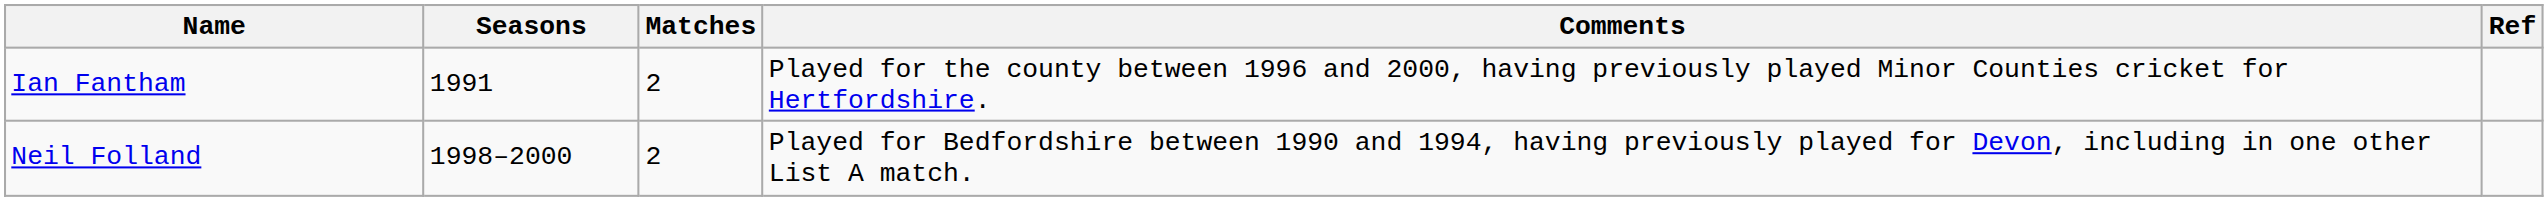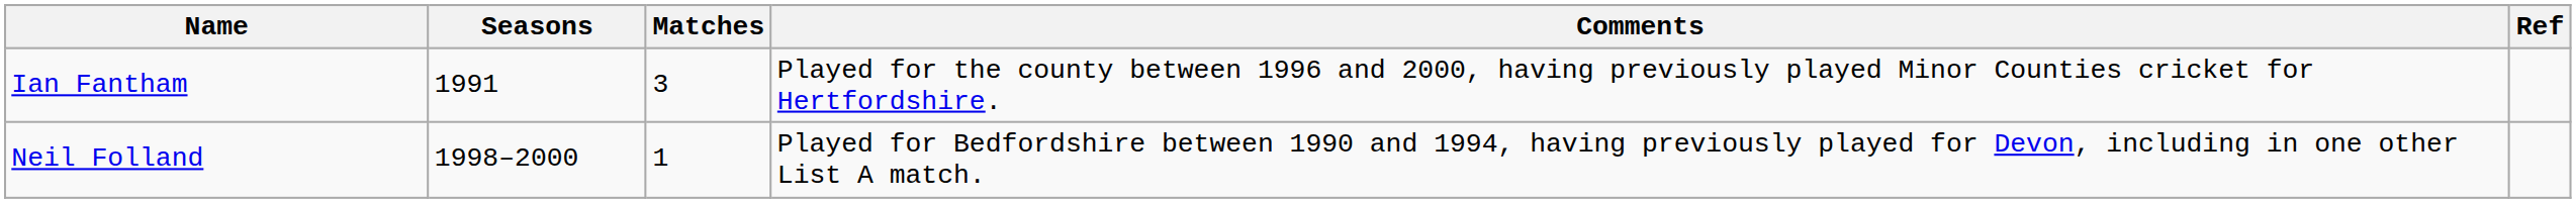Ian Fantham | Matches: 2 -> 3
Neil Folland | Matches: 2 -> 1
